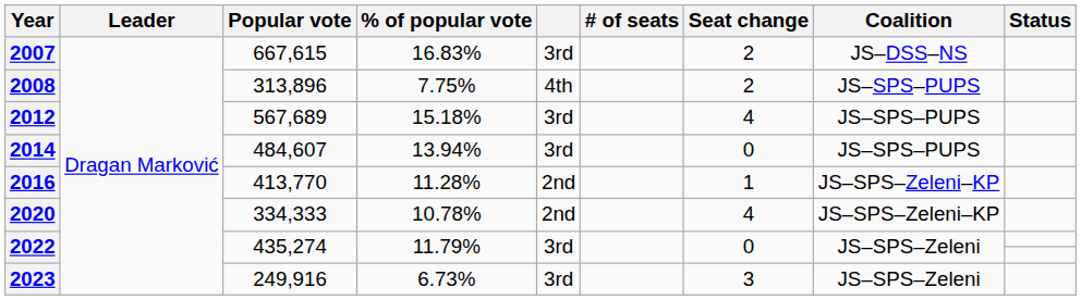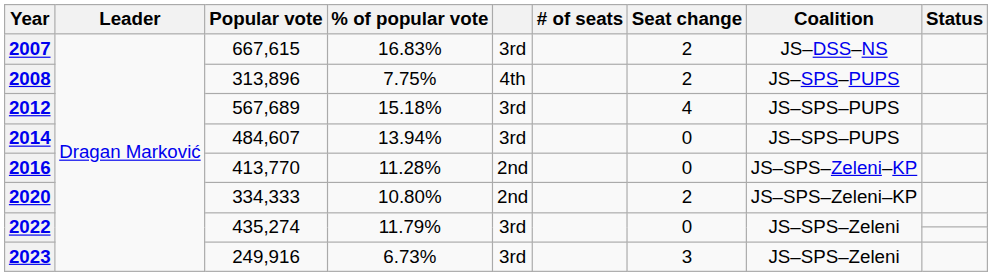2016 | Seat change: 1 -> 0
2020 | % of popular vote: 10.78% -> 10.80%
2020 | Seat change: 4 -> 2
